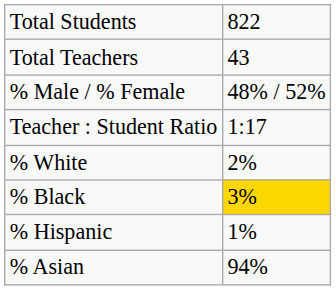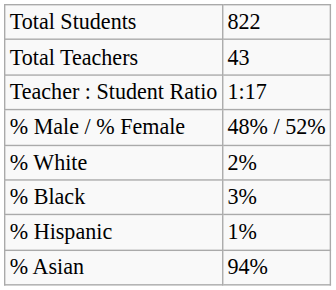rows swapped: Teacher : Student Ratio <-> % Male / % Female
% Black | column 2: gold background -> no background
